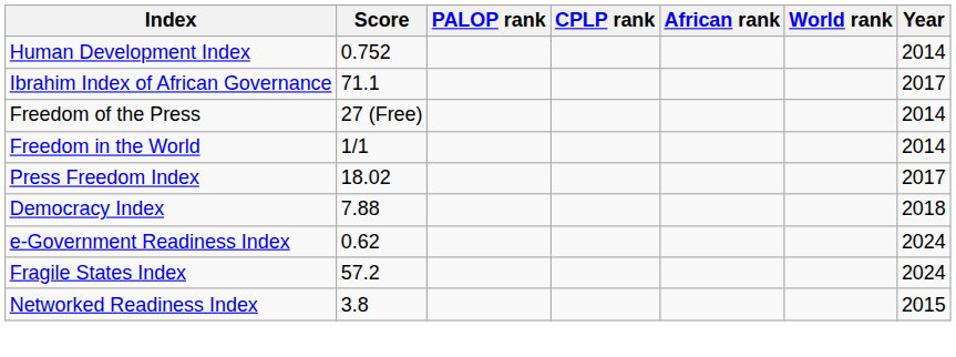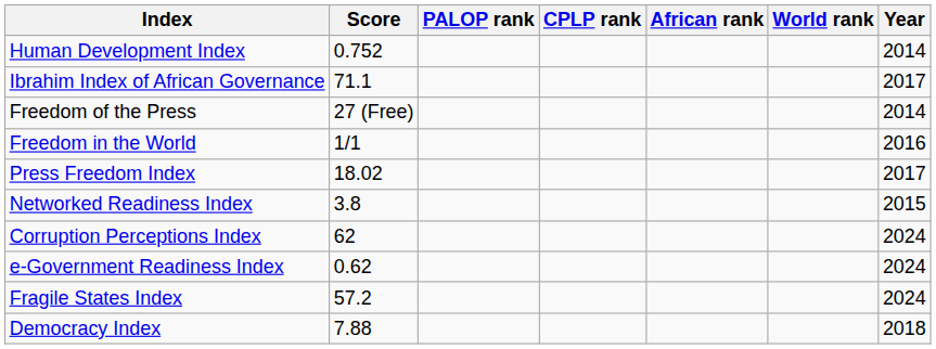Freedom in the World | Year: 2014 -> 2016
rows swapped: Democracy Index <-> Networked Readiness Index
+ row: Corruption Perceptions Index | 62 | 2024
